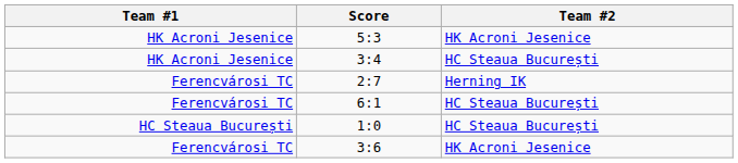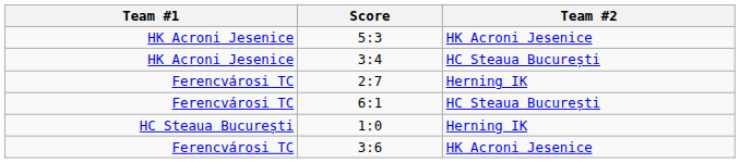1:0 | Team #2: HC Steaua București -> Herning IK
